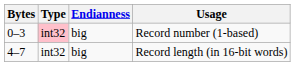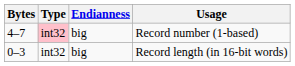Record number (1-based) | Bytes: 0–3 -> 4–7
Record length (in 16-bit words) | Bytes: 4–7 -> 0–3
